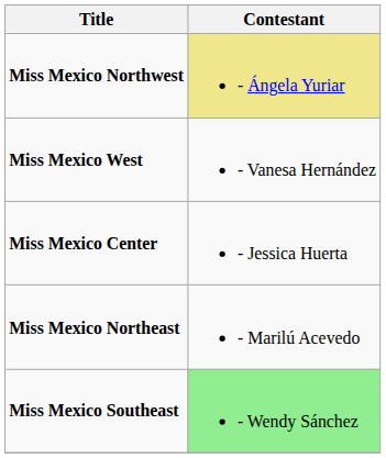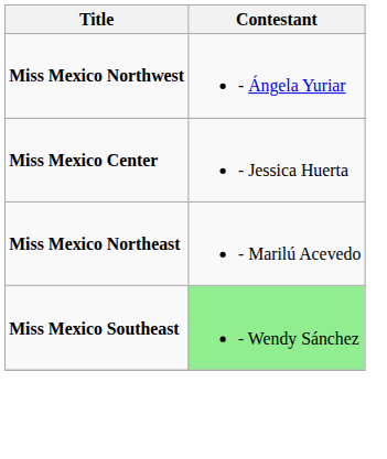Miss Mexico Northwest | Contestant: khaki background -> no background
- row: Miss Mexico West | - Vanesa Hernández
